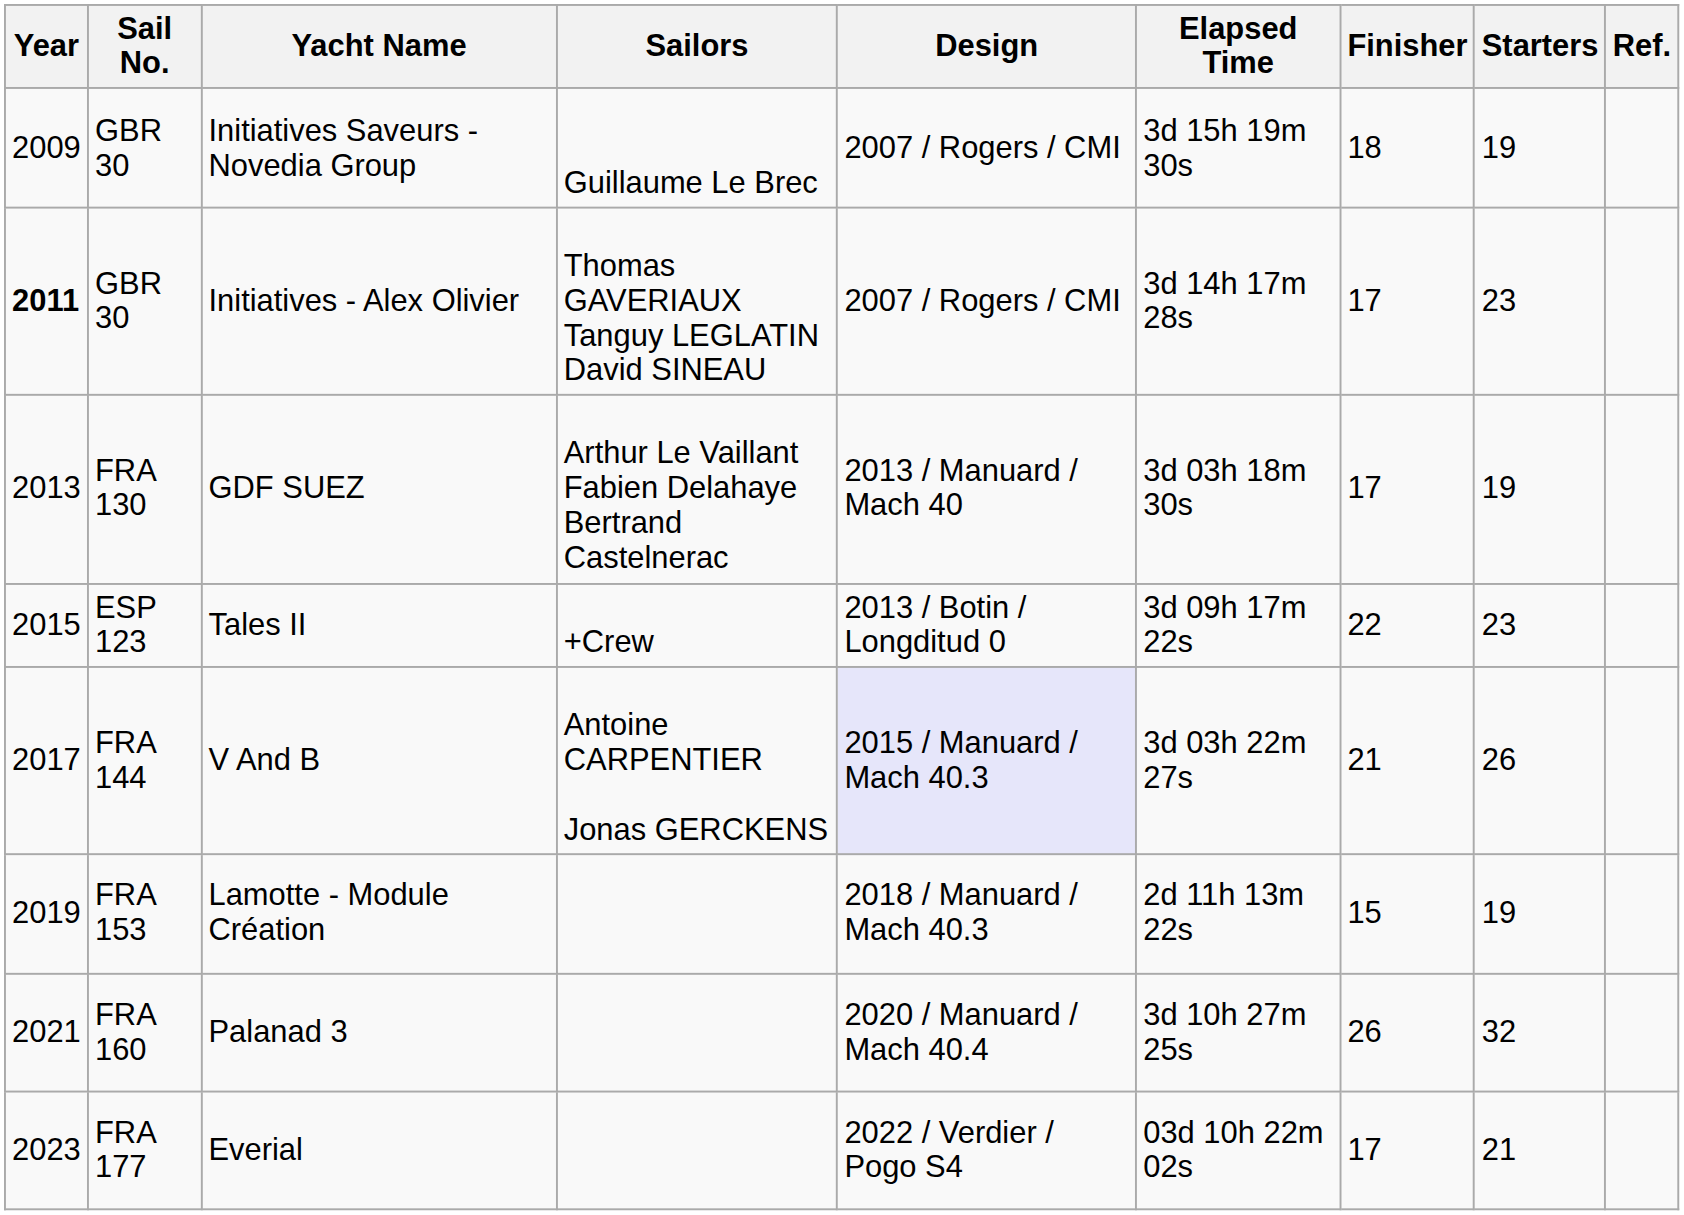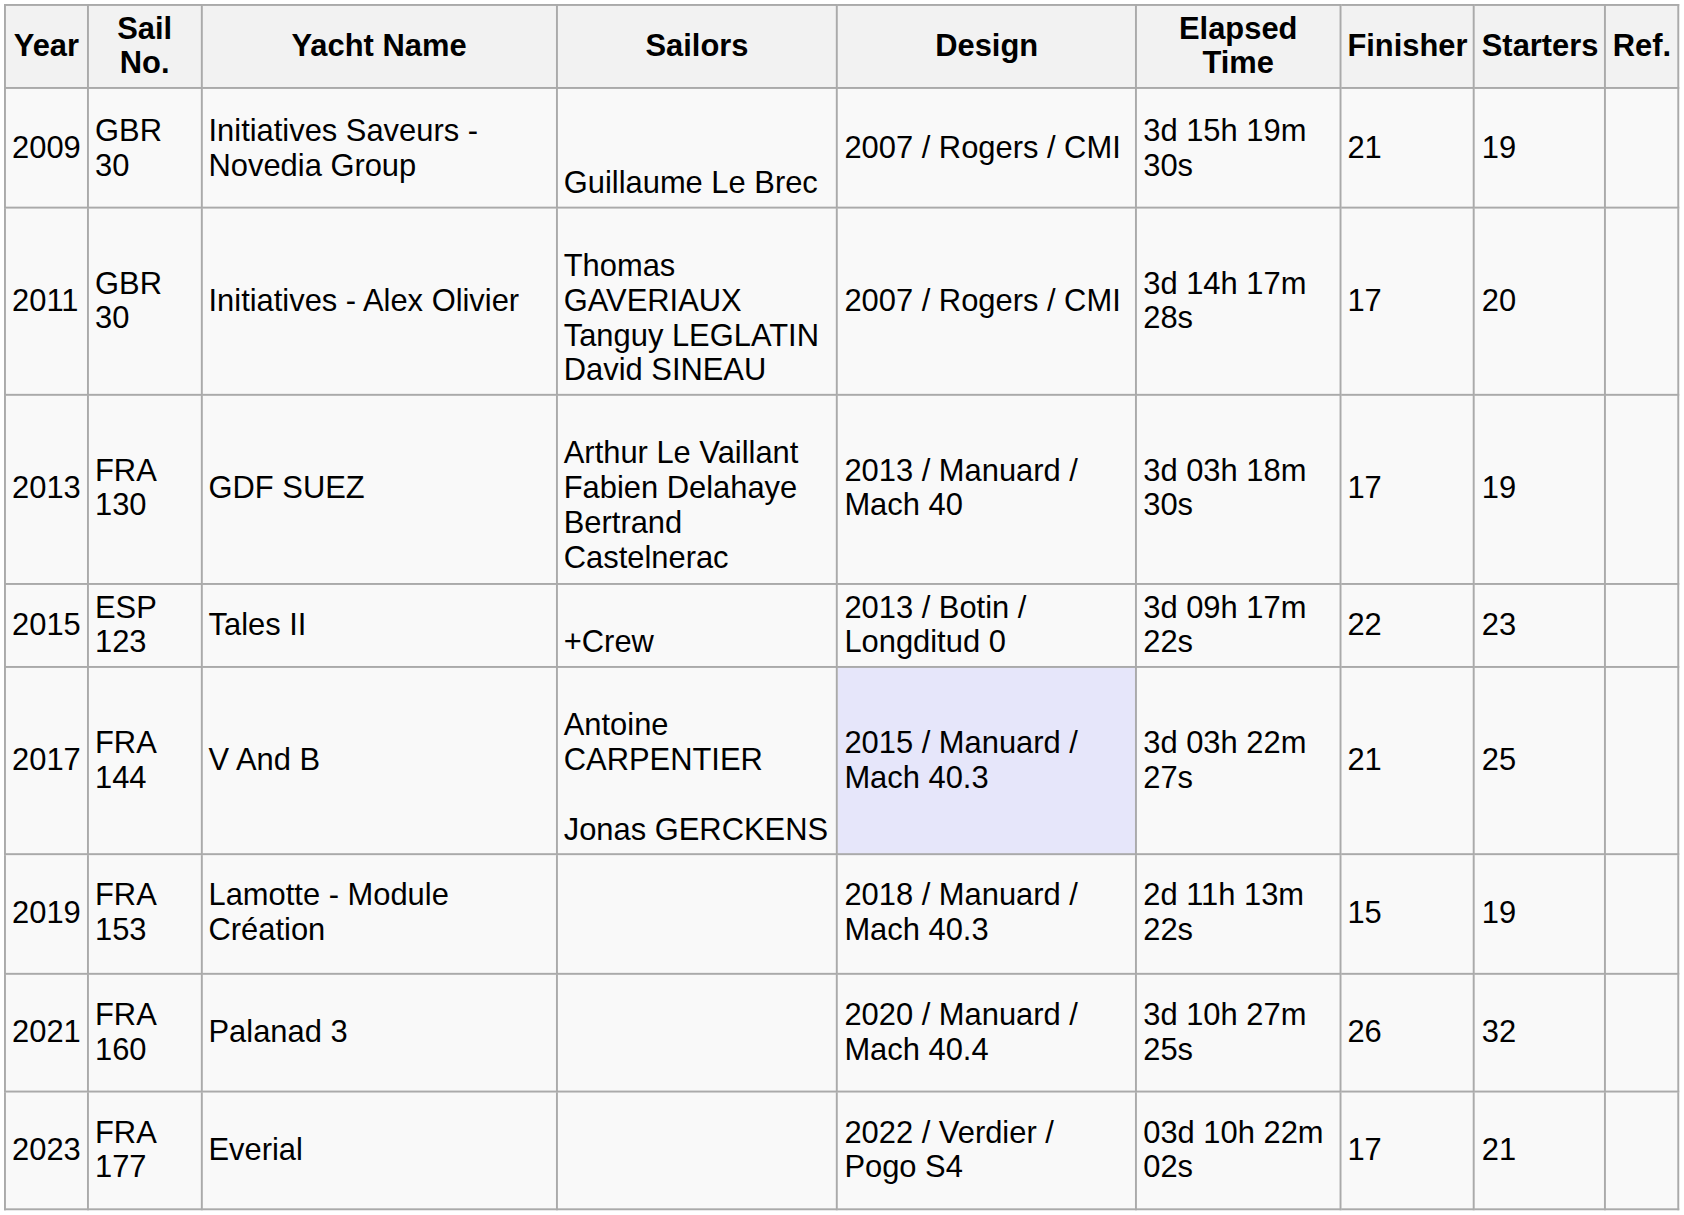Initiatives Saveurs - Novedia Group | Finisher: 18 -> 21
Initiatives - Alex Olivier | Year: bold -> normal
Initiatives - Alex Olivier | Starters: 23 -> 20
V And B | Starters: 26 -> 25
